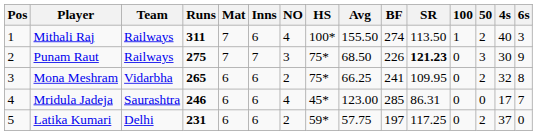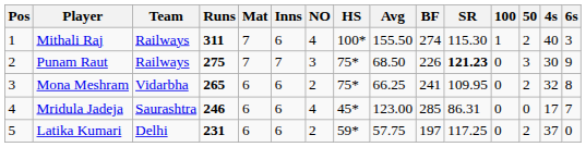Mithali Raj | SR: 113.50 -> 115.30
